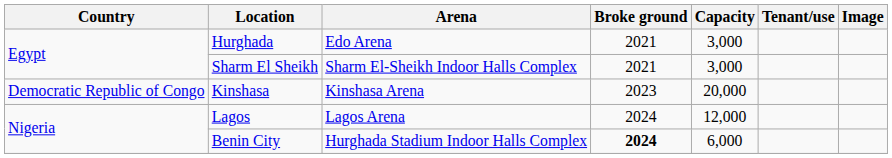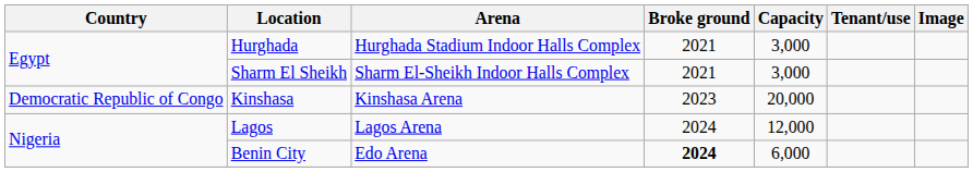Hurghada | Arena: Edo Arena -> Hurghada Stadium Indoor Halls Complex
Benin City | Arena: Hurghada Stadium Indoor Halls Complex -> Edo Arena
